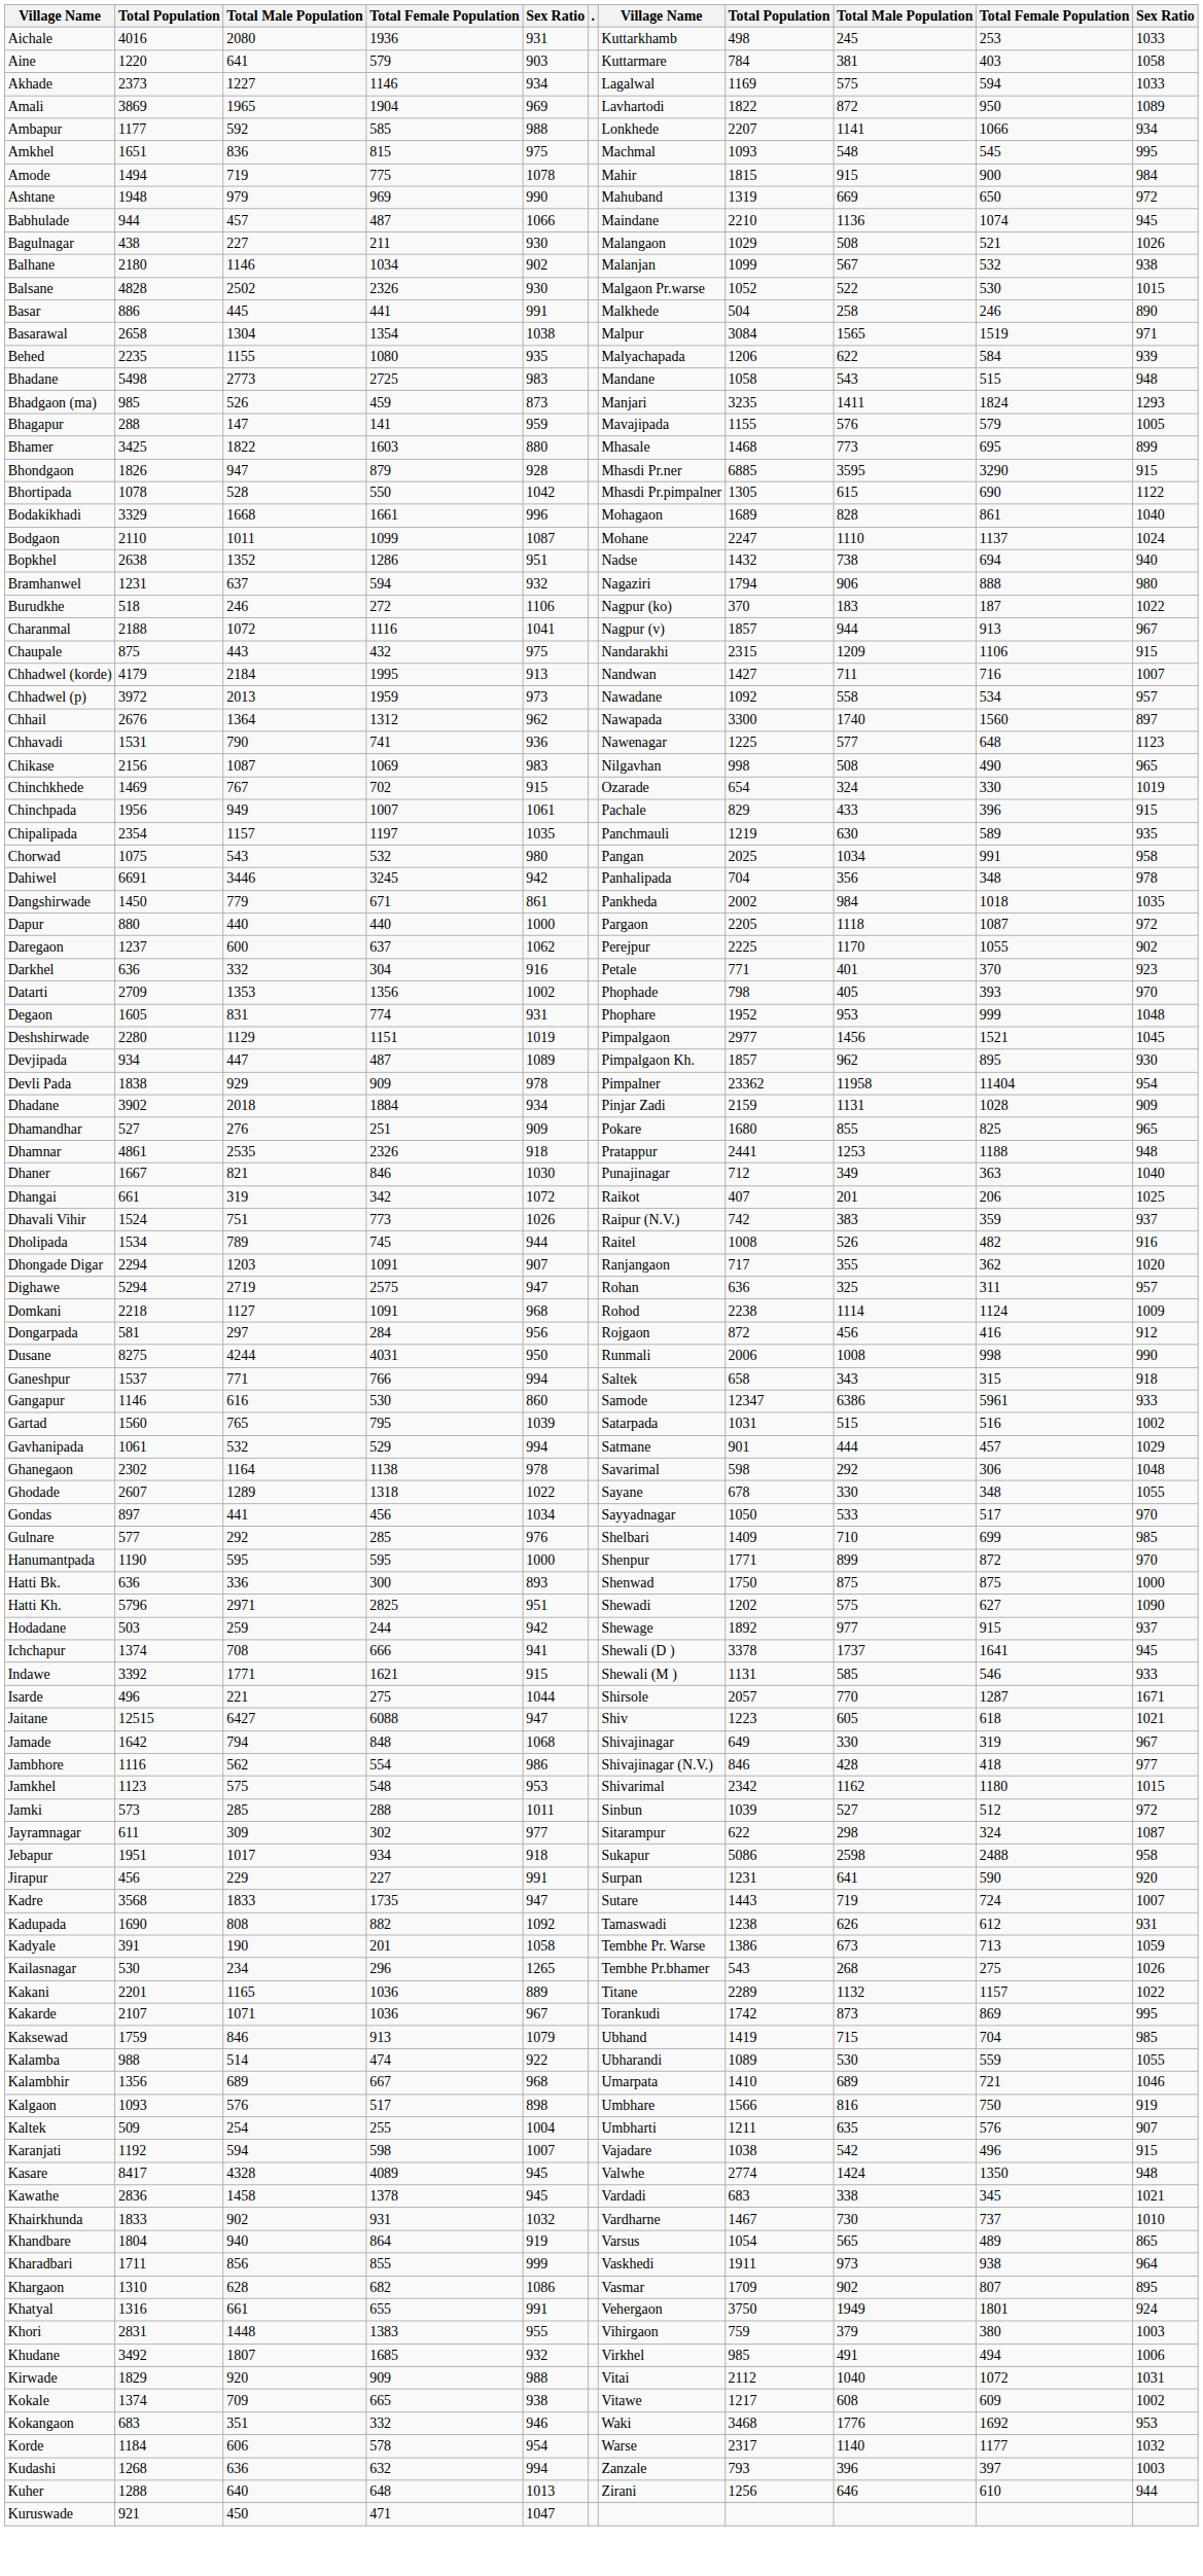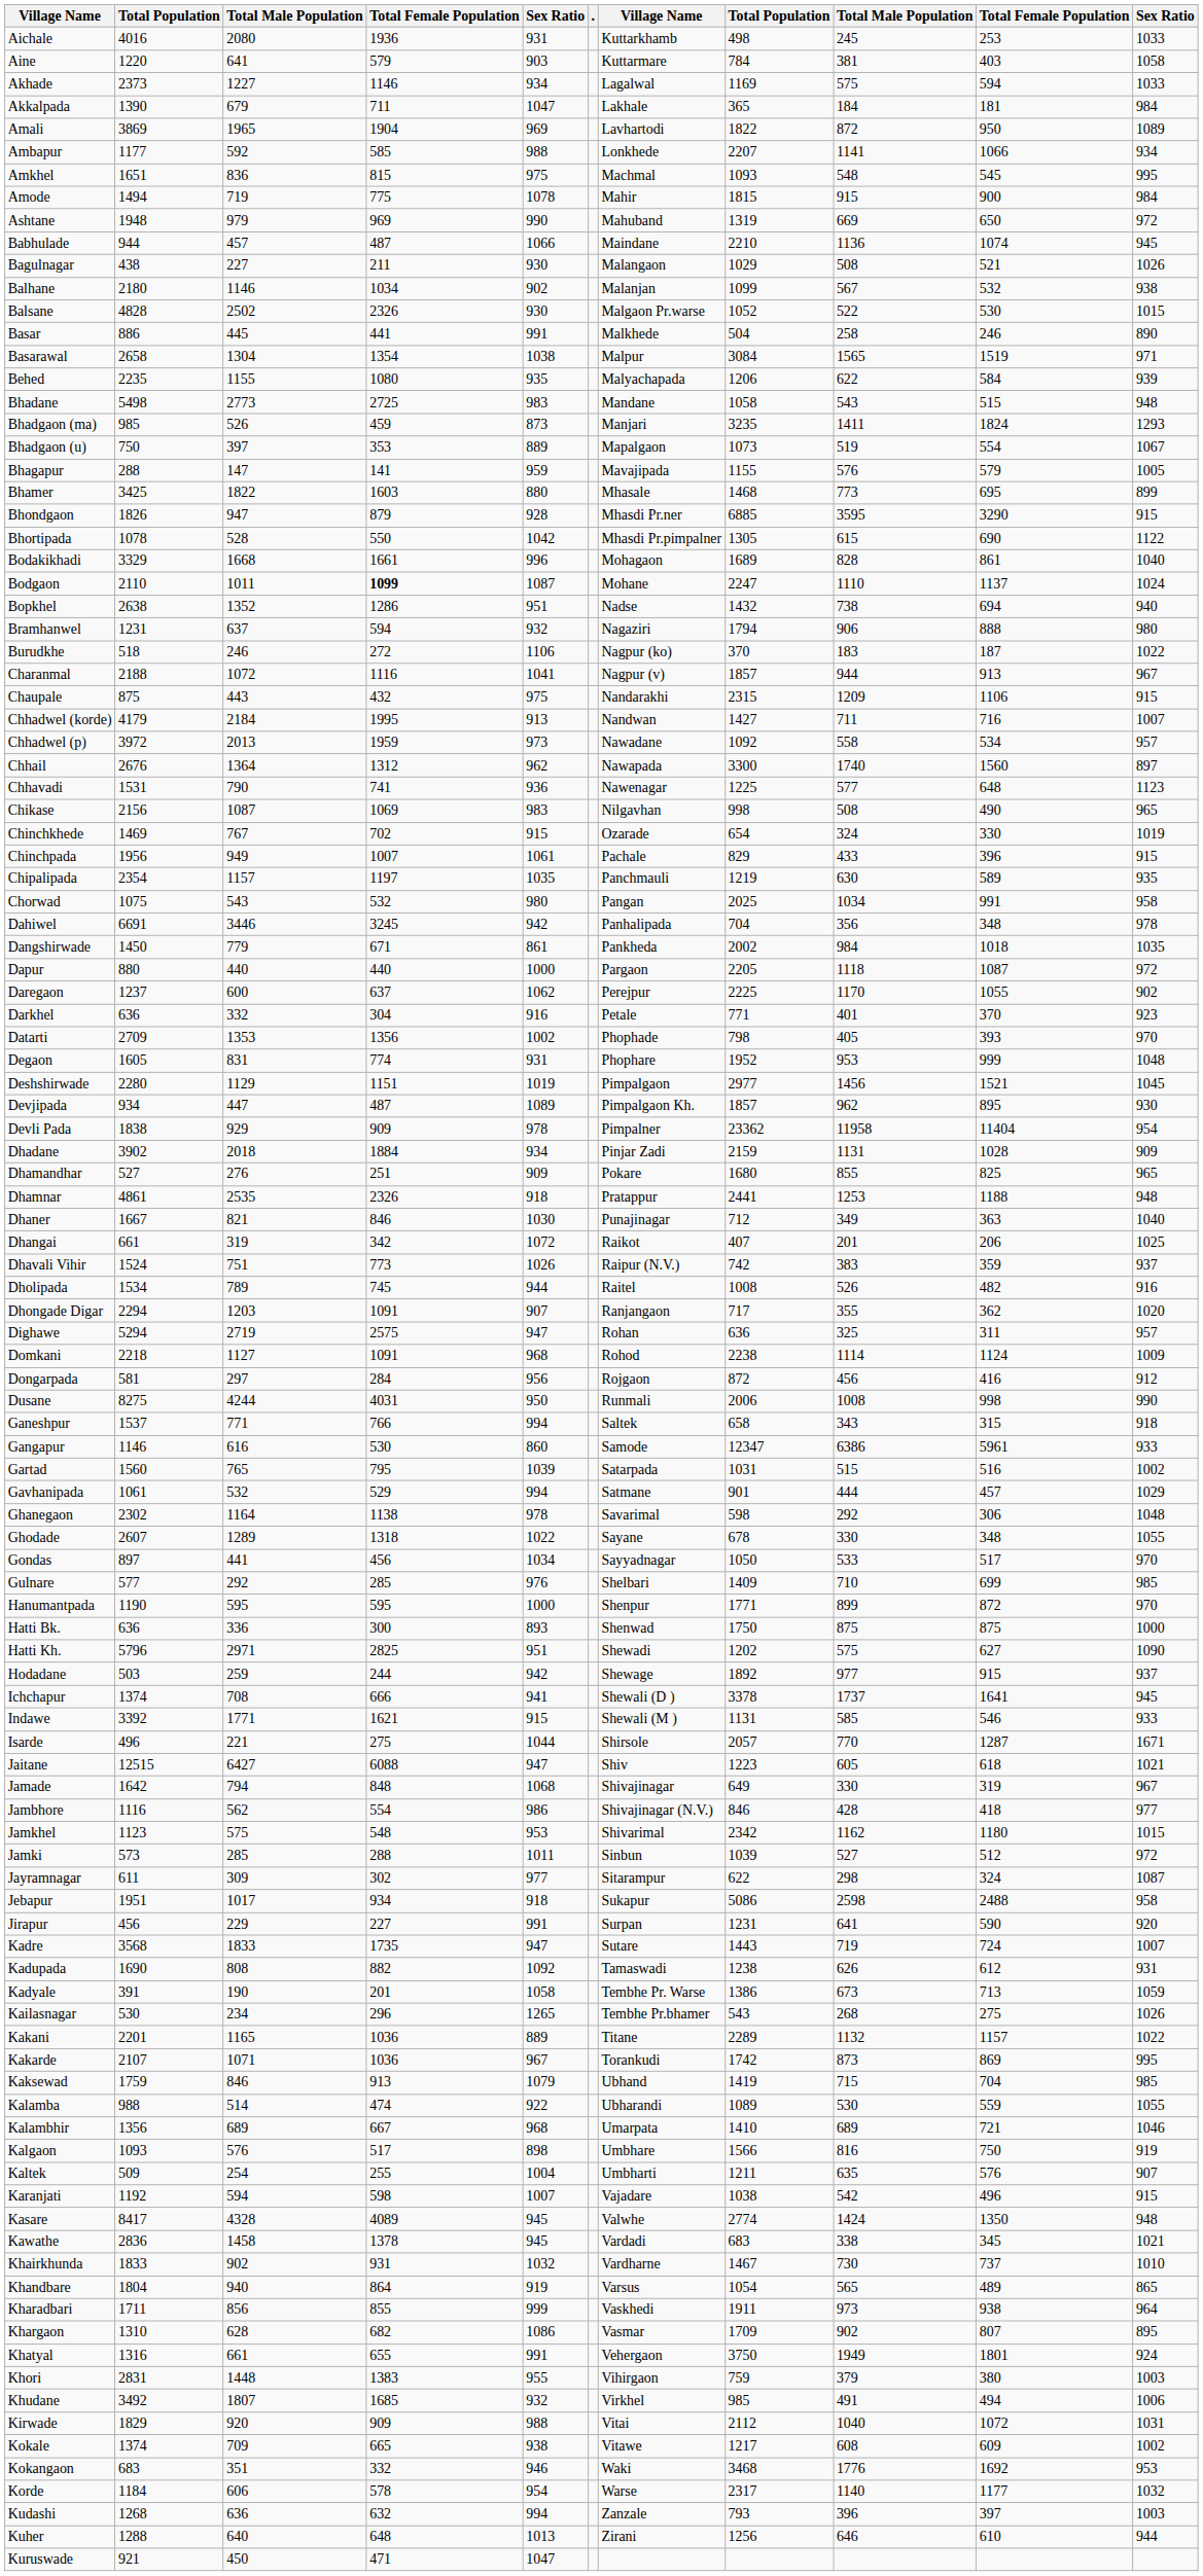+ row: Akkalpada | 1390 | 679 | 711 | 1047 | Lakhale | 365 | 184 | 181 | 984
+ row: Bhadgaon (u) | 750 | 397 | 353 | 889 | Mapalgaon | 1073 | 519 | 554 | 1067
Bodgaon | column 4: normal -> bold
